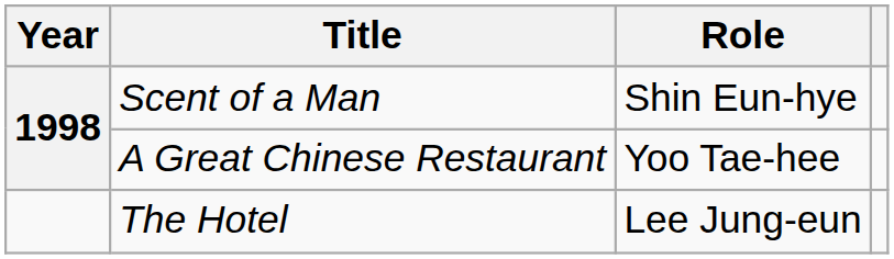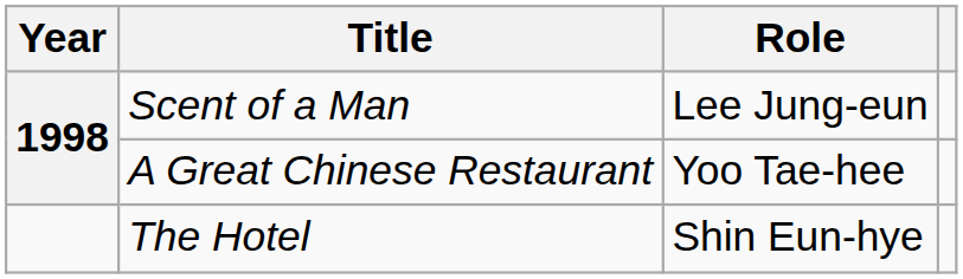Scent of a Man | Role: Shin Eun-hye -> Lee Jung-eun
The Hotel | Role: Lee Jung-eun -> Shin Eun-hye
